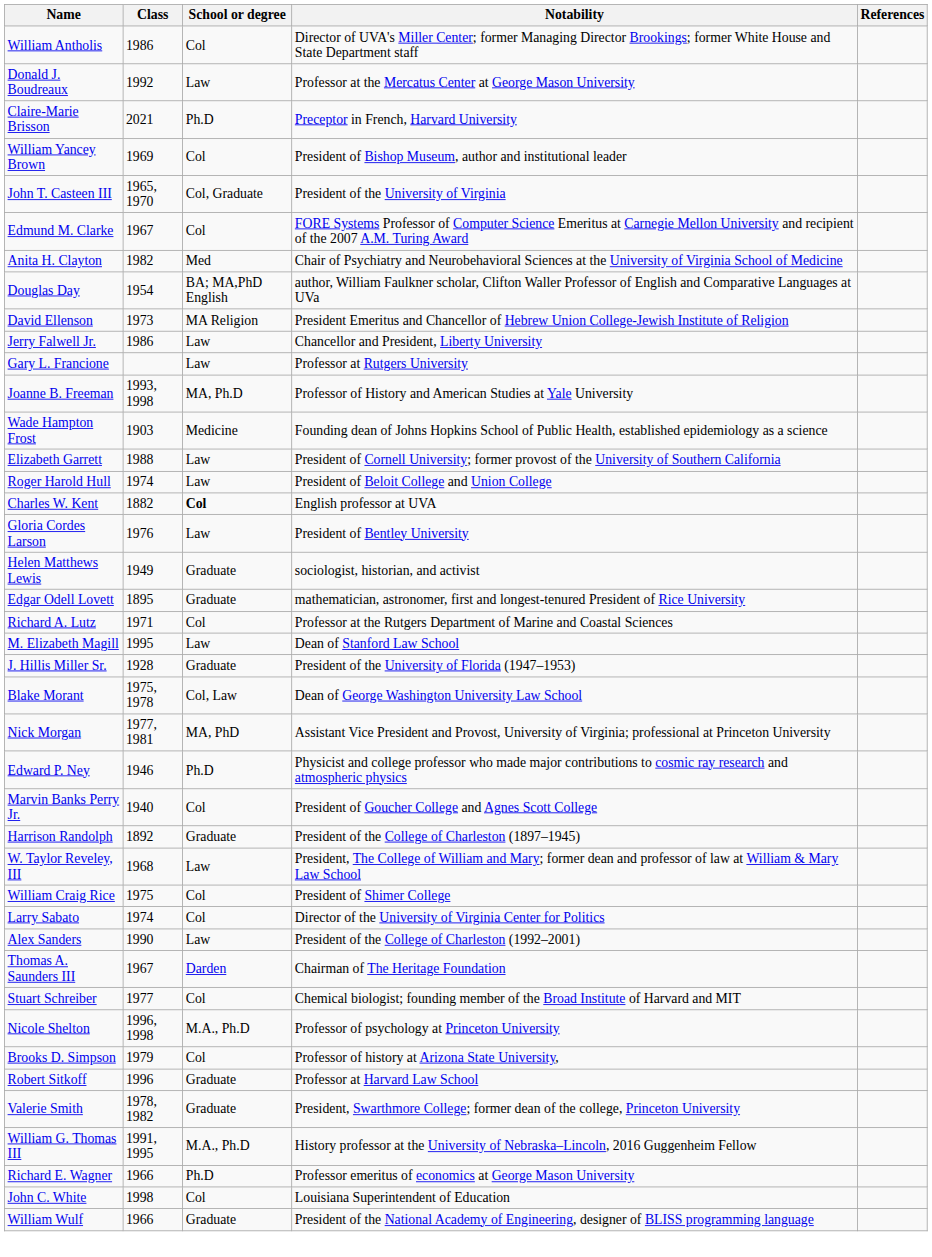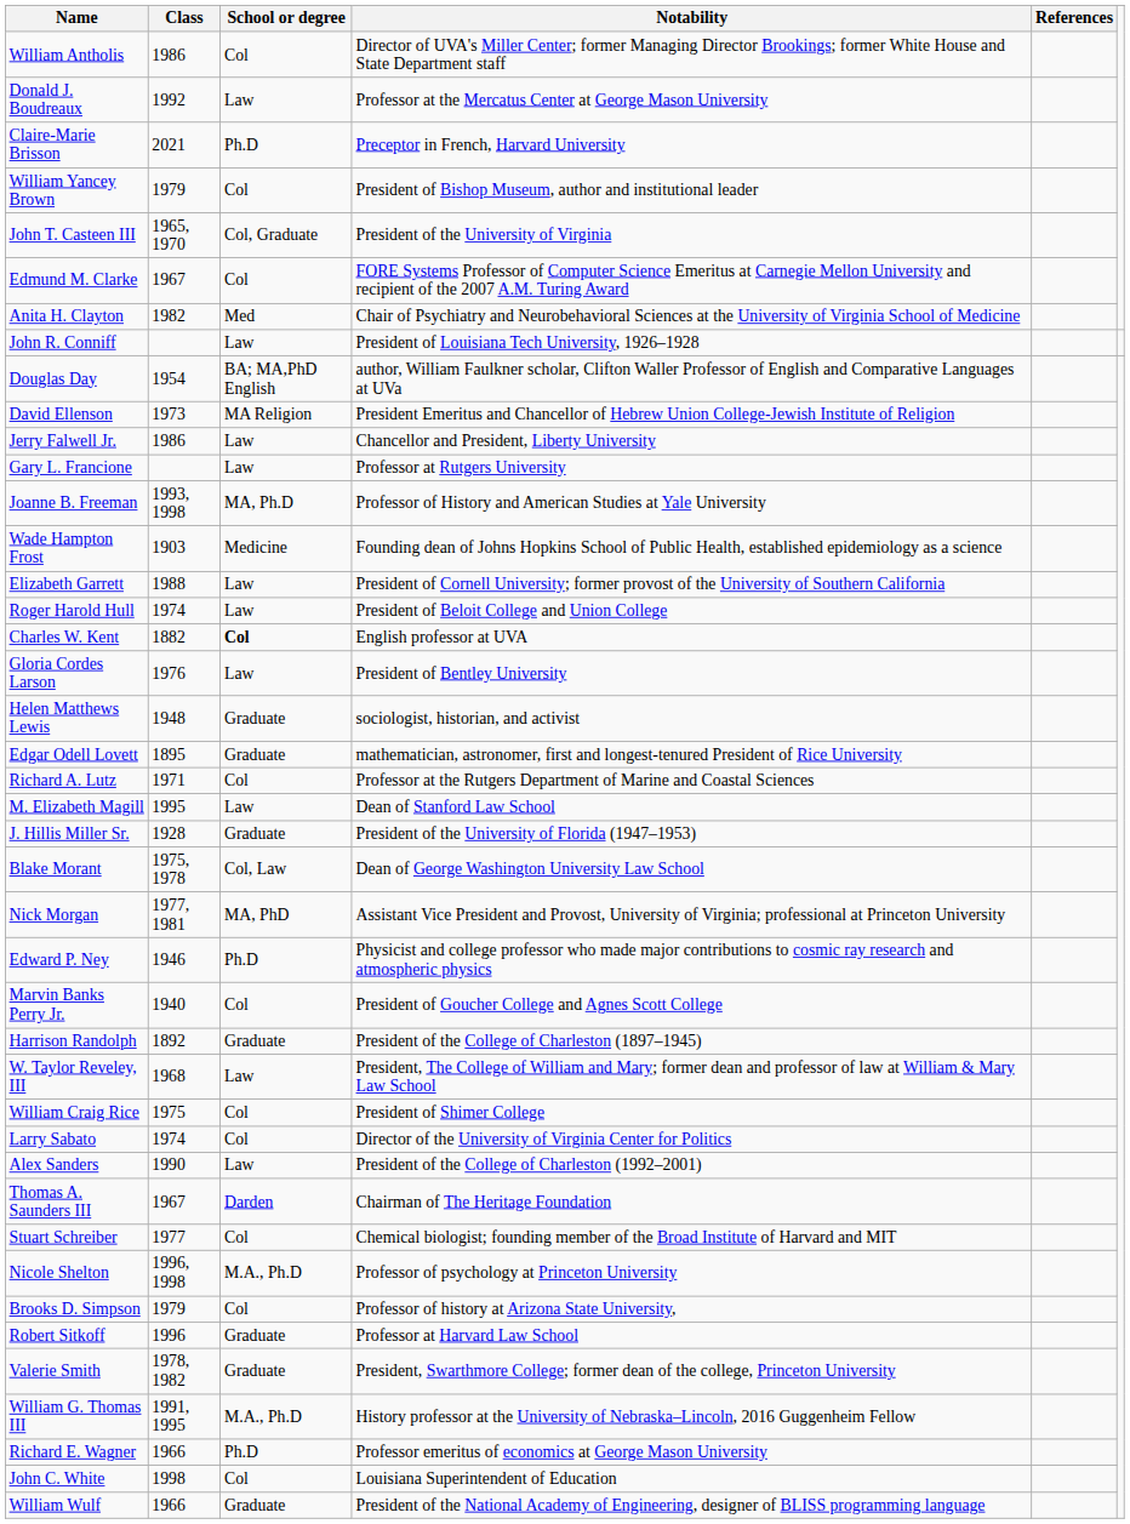William Yancey Brown | Class: 1969 -> 1979
+ row: John R. Conniff | Law | President of Louisiana Tech University, 1926–1928
Helen Matthews Lewis | Class: 1949 -> 1948
